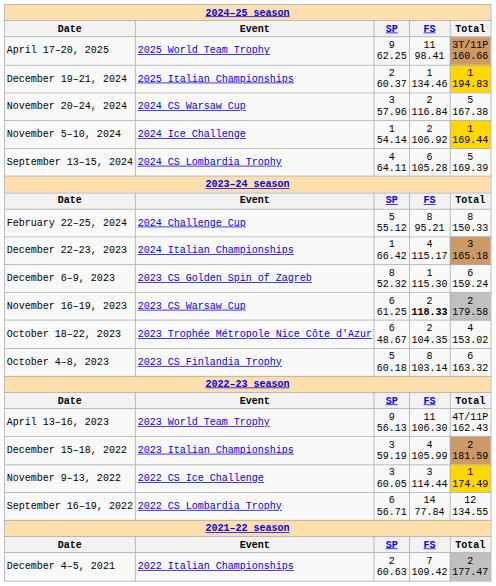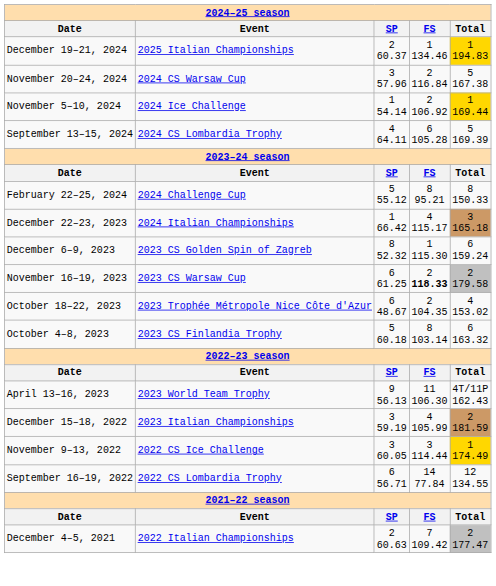- row: April 17–20, 2025 | 2025 World Team Trophy | 9 62.25 | 11 98.41 | 3T/11P 160.66
